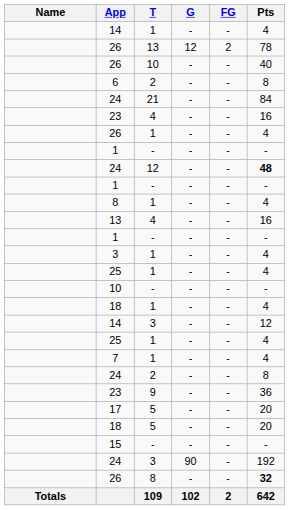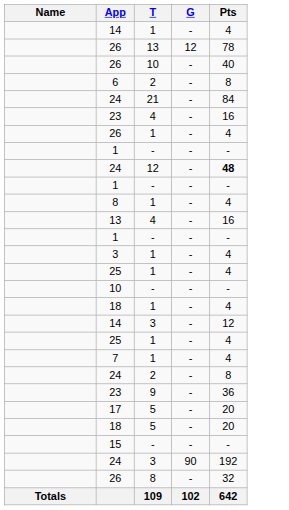- column: FG | - | 2 | - | - | - | - | - | - | - | - | - | - | - | - | - | - | - | - | - | - | - | - | - | - | - | - | - | 2
26 / 8 | Pts: bold -> normal
